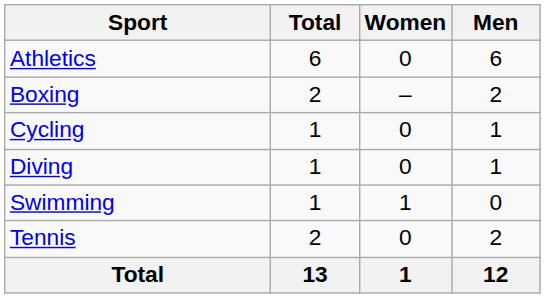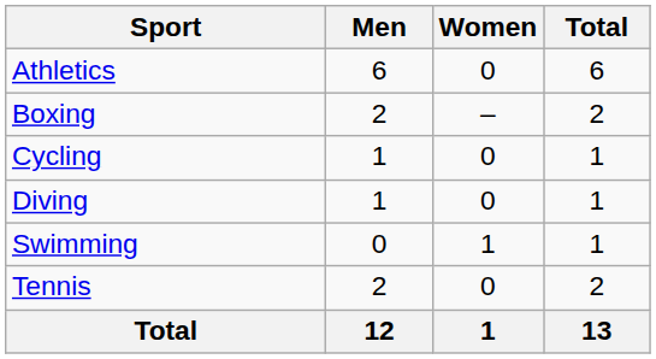columns swapped: Men <-> Total
